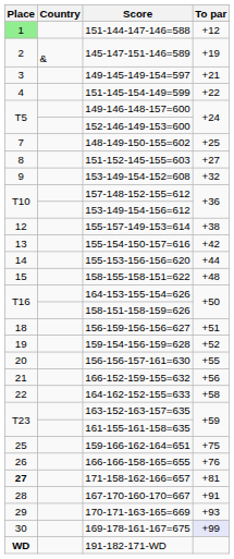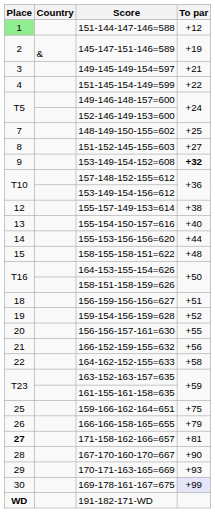153-149-154-152=608 | To par: normal -> bold
155-154-150-157=616 | To par: +42 -> +40
166-166-158-165=655 | To par: +76 -> +79
167-170-160-170=667 | To par: +91 -> +90
